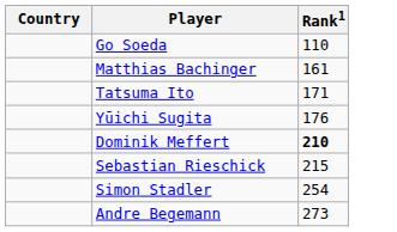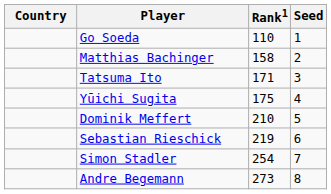+ column: Seed | 1 | 2 | 3 | 4 | 5 | 6 | 7 | 8
Matthias Bachinger | Rank1: 161 -> 158
Yūichi Sugita | Rank1: 176 -> 175
Dominik Meffert | Rank1: bold -> normal
Sebastian Rieschick | Rank1: 215 -> 219
